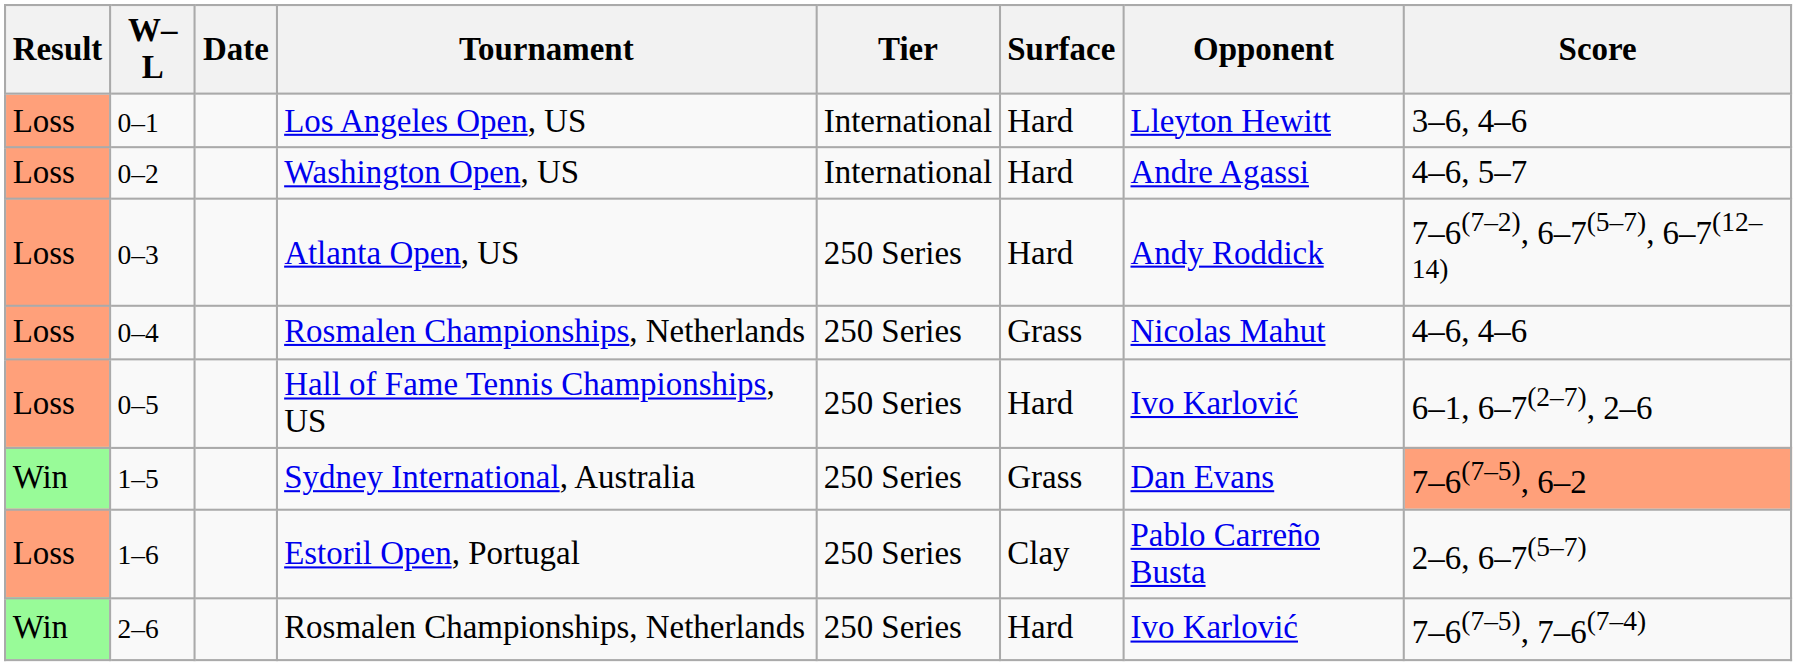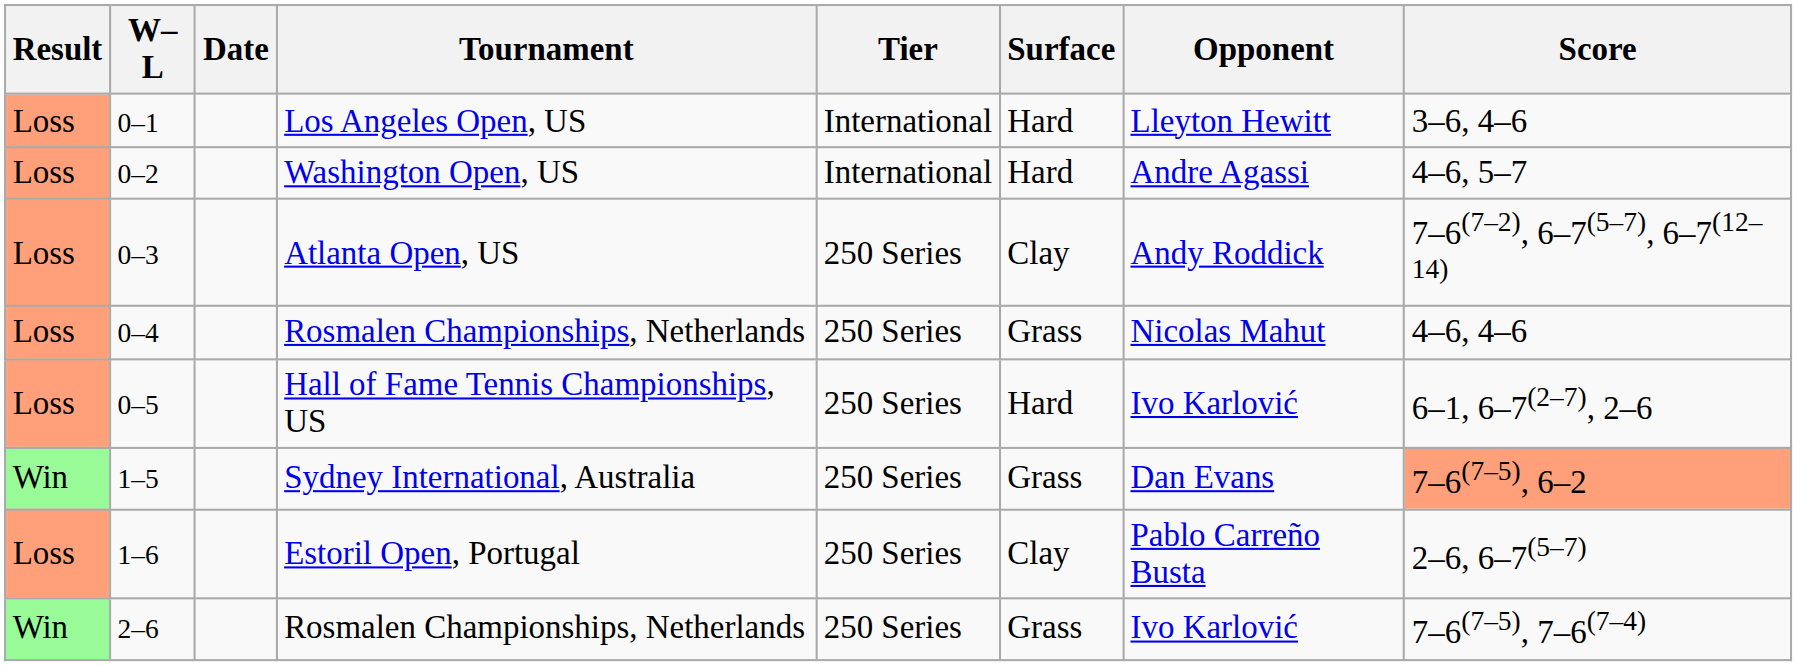0–3 | Surface: Hard -> Clay
2–6 | Surface: Hard -> Grass
